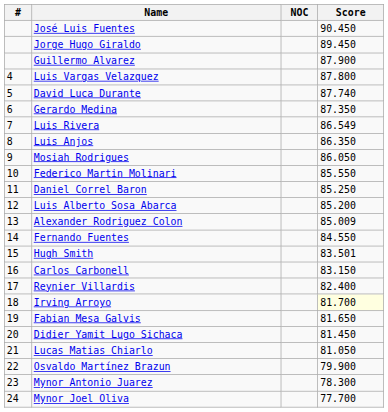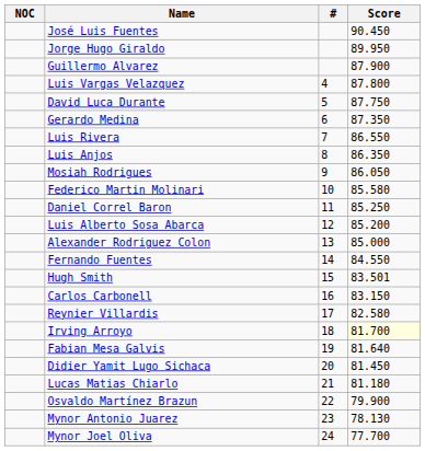columns swapped: # <-> NOC
Jorge Hugo Giraldo | Score: 89.450 -> 89.950
David Luca Durante | Score: 87.740 -> 87.750
Luis Rivera | Score: 86.549 -> 86.550
Federico Martin Molinari | Score: 85.550 -> 85.580
Alexander Rodriguez Colon | Score: 85.009 -> 85.000
Reynier Villardis | Score: 82.400 -> 82.580
Fabian Mesa Galvis | Score: 81.650 -> 81.640
Lucas Matias Chiarlo | Score: 81.050 -> 81.180
Mynor Antonio Juarez | Score: 78.300 -> 78.130
